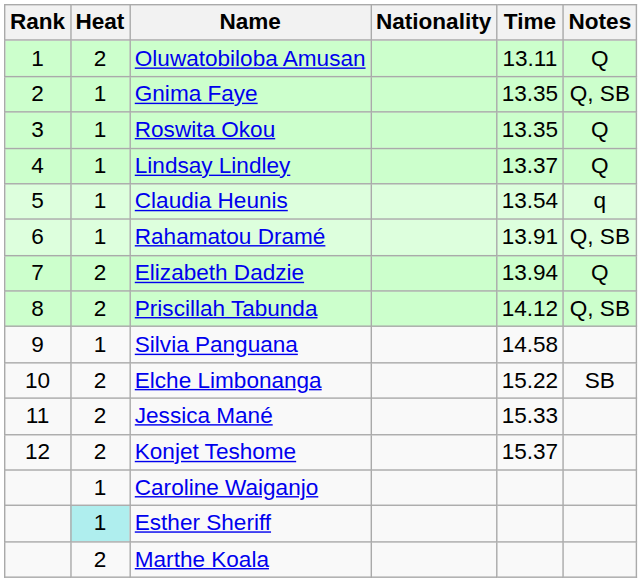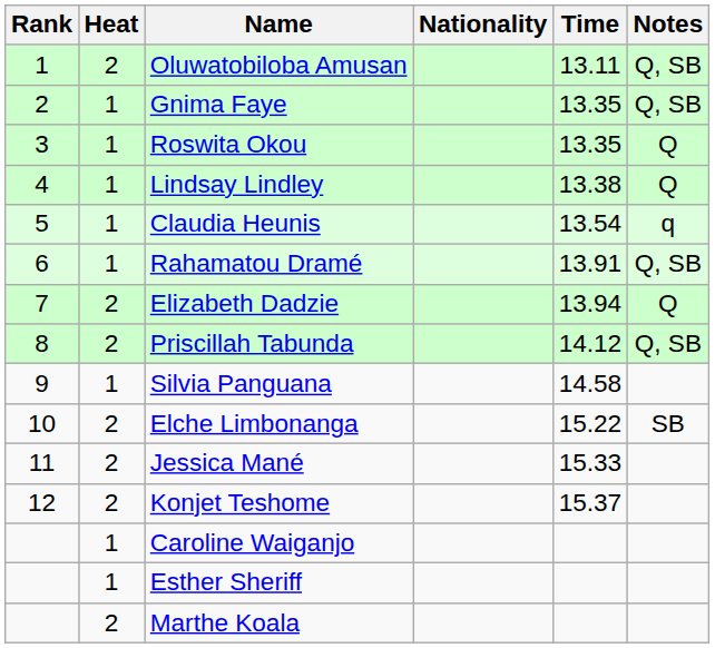Oluwatobiloba Amusan | Notes: Q -> Q, SB
Lindsay Lindley | Time: 13.37 -> 13.38
Esther Sheriff | Heat: paleturquoise background -> no background
